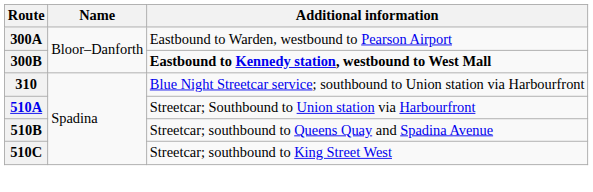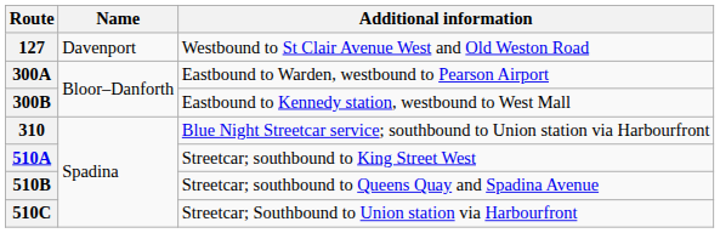+ row: 127 | Davenport | Westbound to St Clair Avenue West and Old Weston Road
300B | Additional information: bold -> normal
510A | Additional information: Streetcar; Southbound to Union station via Harbourfront -> Streetcar; southbound to King Street West
510C | Additional information: Streetcar; southbound to King Street West -> Streetcar; Southbound to Union station via Harbourfront
